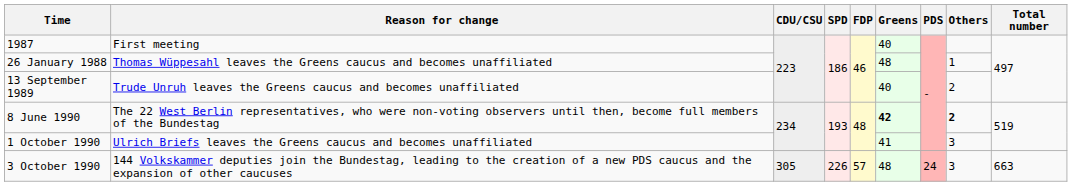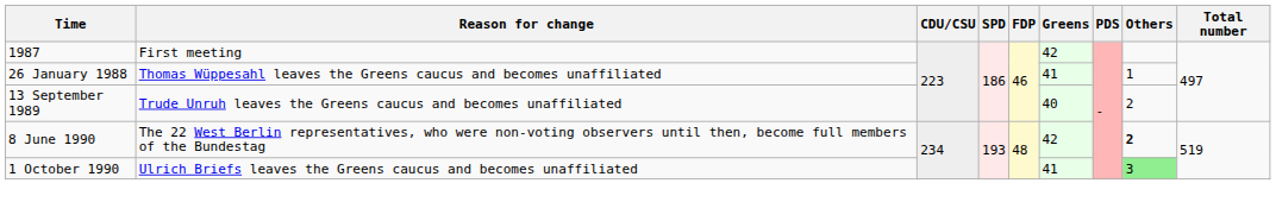1987 | Greens: 40 -> 42
26 January 1988 | Greens: 48 -> 41
8 June 1990 | Greens: bold -> normal
1 October 1990 | Others: no background -> lightgreen background
- row: 3 October 1990 | 144 Volkskammer deputies join the Bundestag, leading to the creation of a new PDS caucus and the expansion of other caucuses | 305 | 226 | 57 | 48 | 24 | 3 | 663
